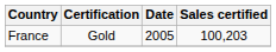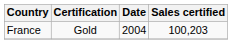France | Date: 2005 -> 2004
